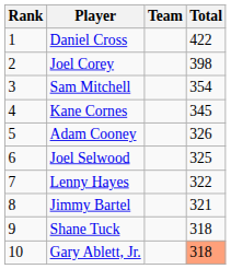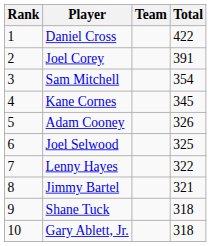Joel Corey | Total: 398 -> 391
Gary Ablett, Jr. | Total: lightsalmon background -> no background
